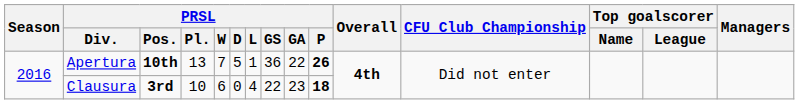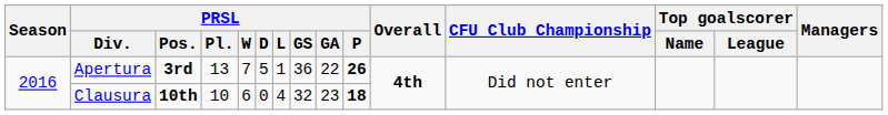Apertura | PRSL / Pos.: 10th -> 3rd
Clausura | PRSL / Pos.: 3rd -> 10th
Clausura | PRSL / GS: 22 -> 32
